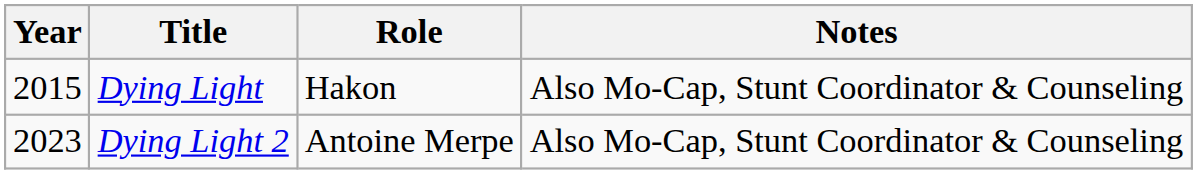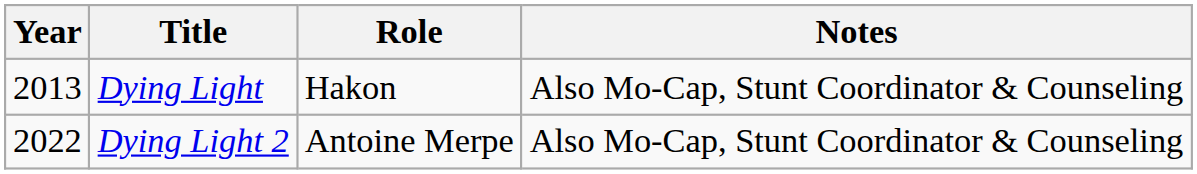Dying Light | Year: 2015 -> 2013
Dying Light 2 | Year: 2023 -> 2022
